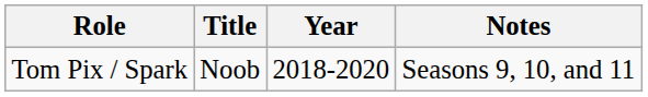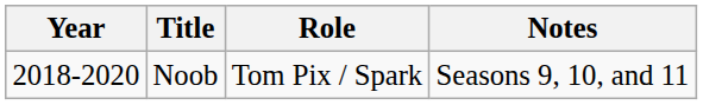columns swapped: Year <-> Role
